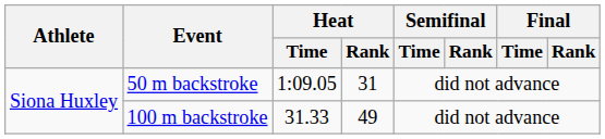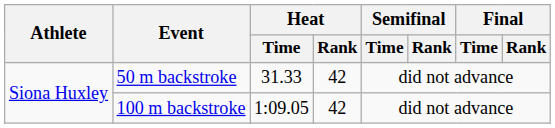50 m backstroke | Heat / Time: 1:09.05 -> 31.33
50 m backstroke | Heat / Rank: 31 -> 42
100 m backstroke | Heat / Time: 31.33 -> 1:09.05
100 m backstroke | Heat / Rank: 49 -> 42
